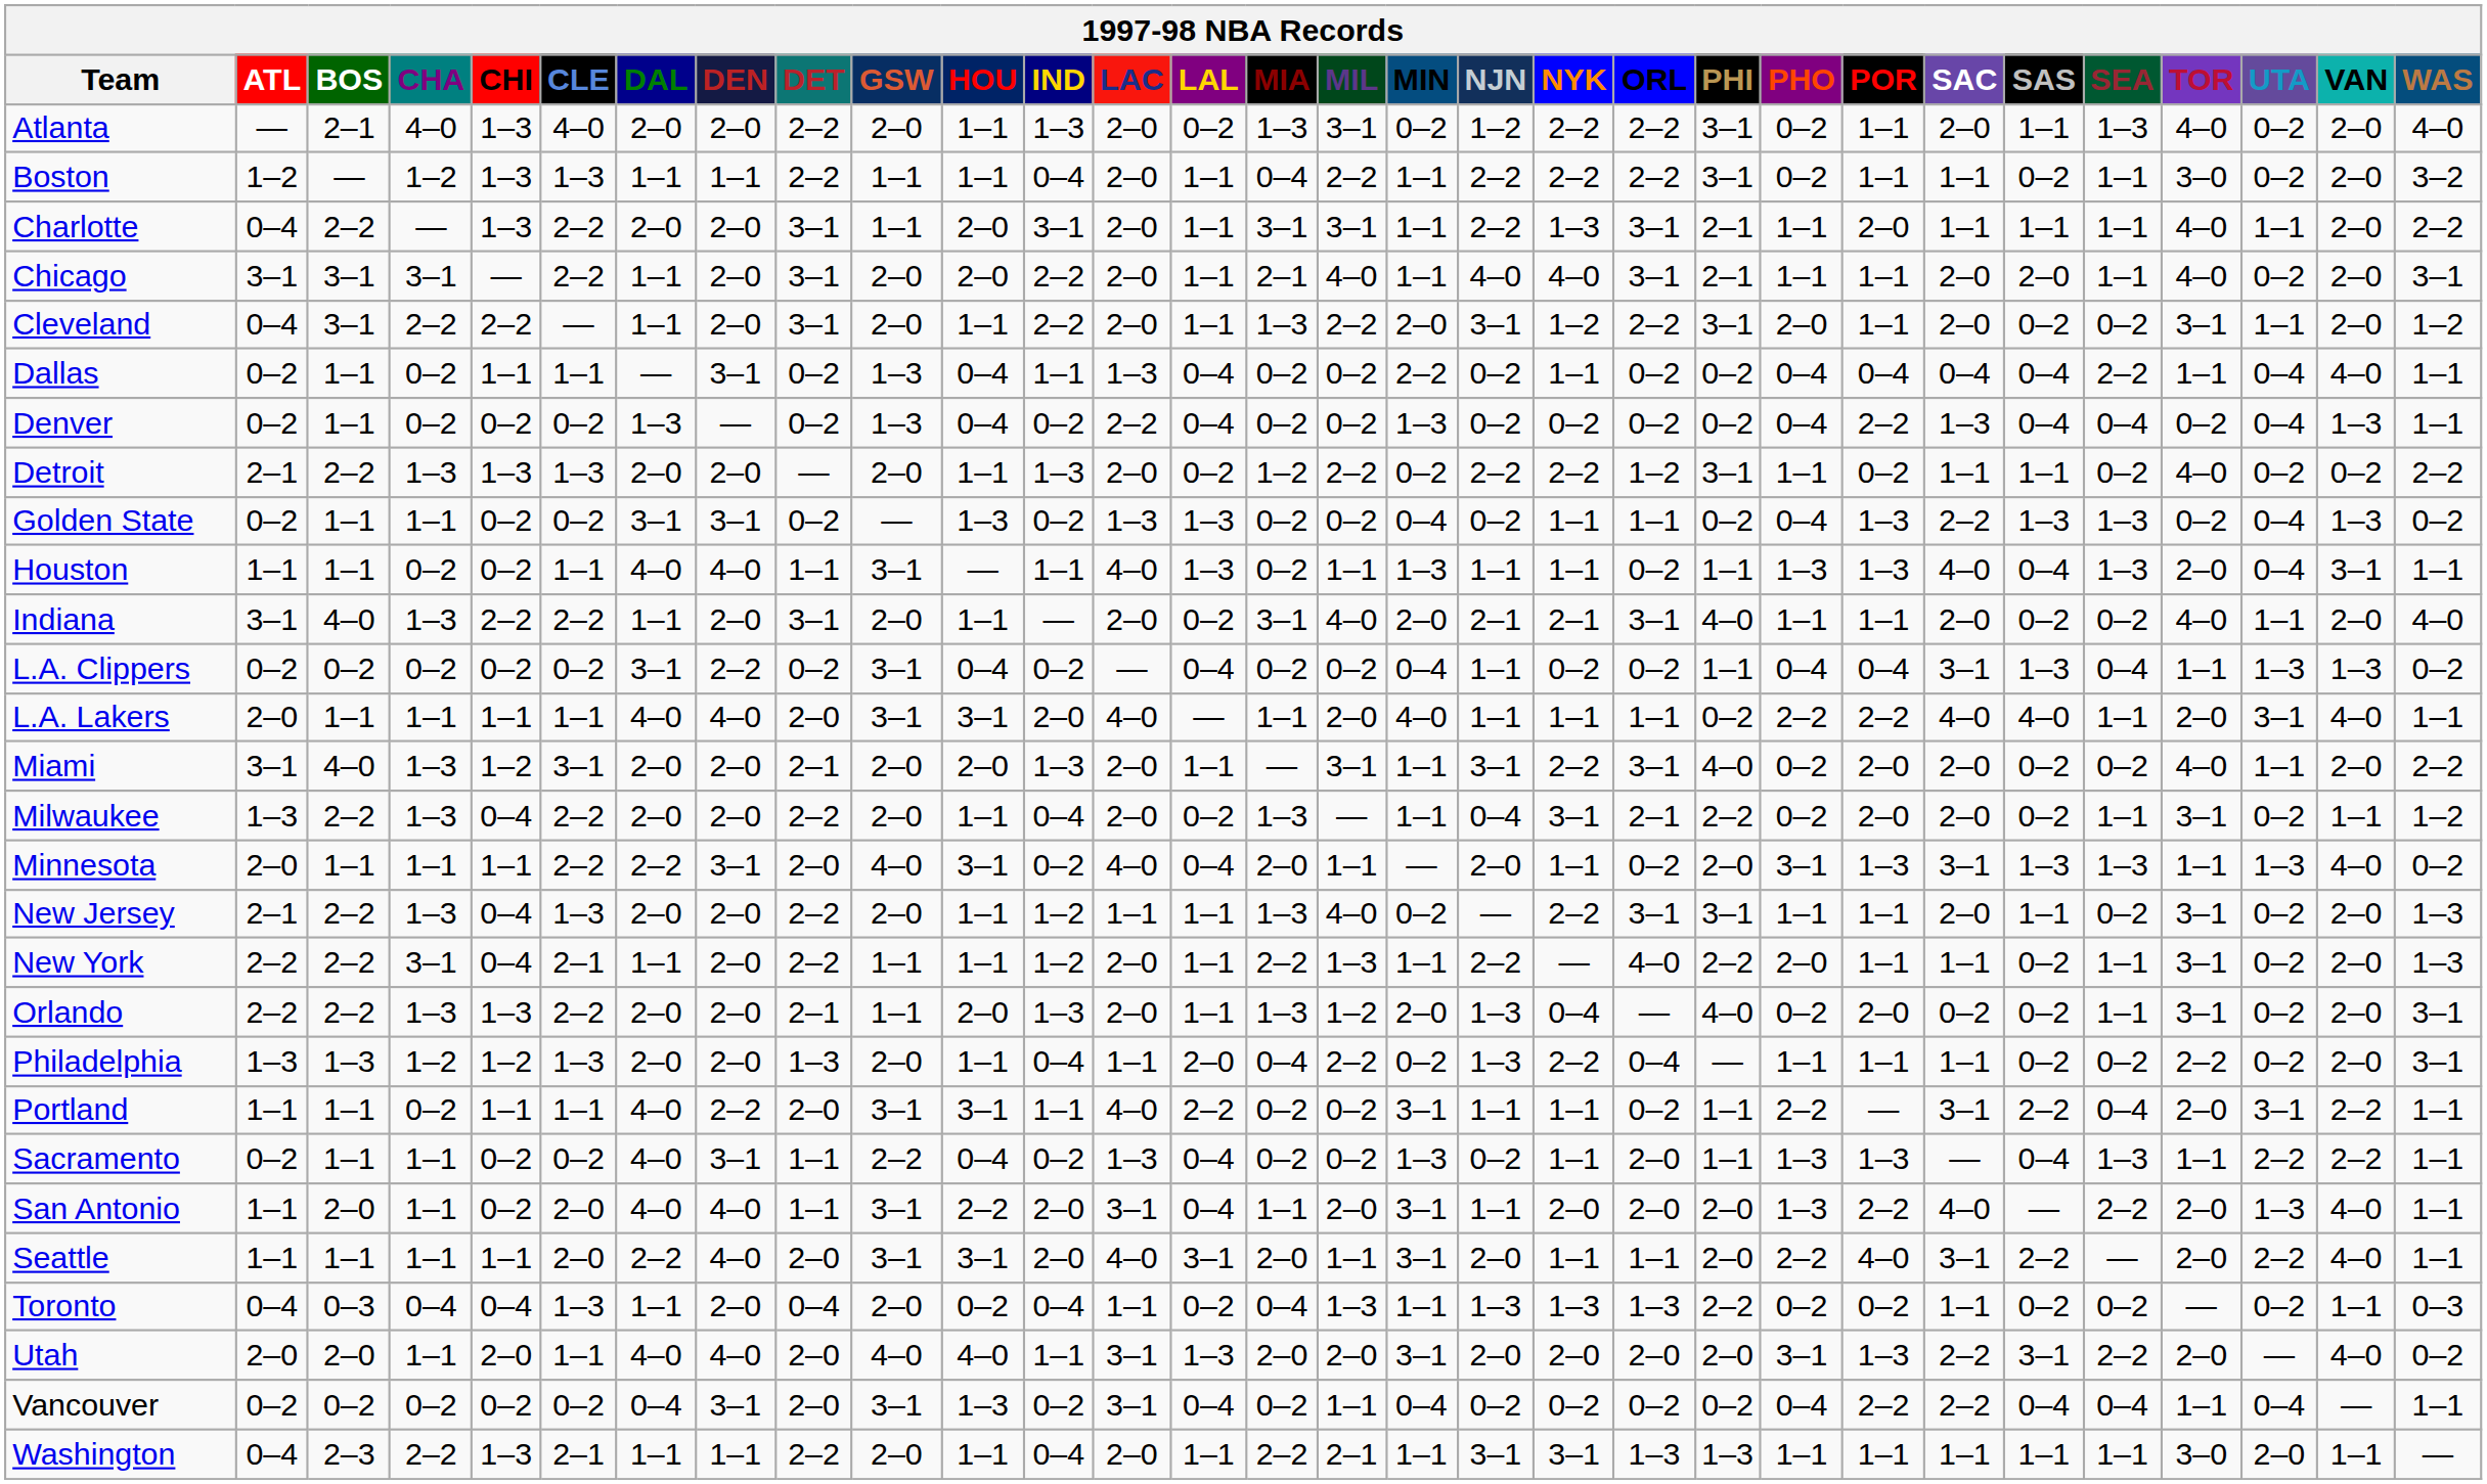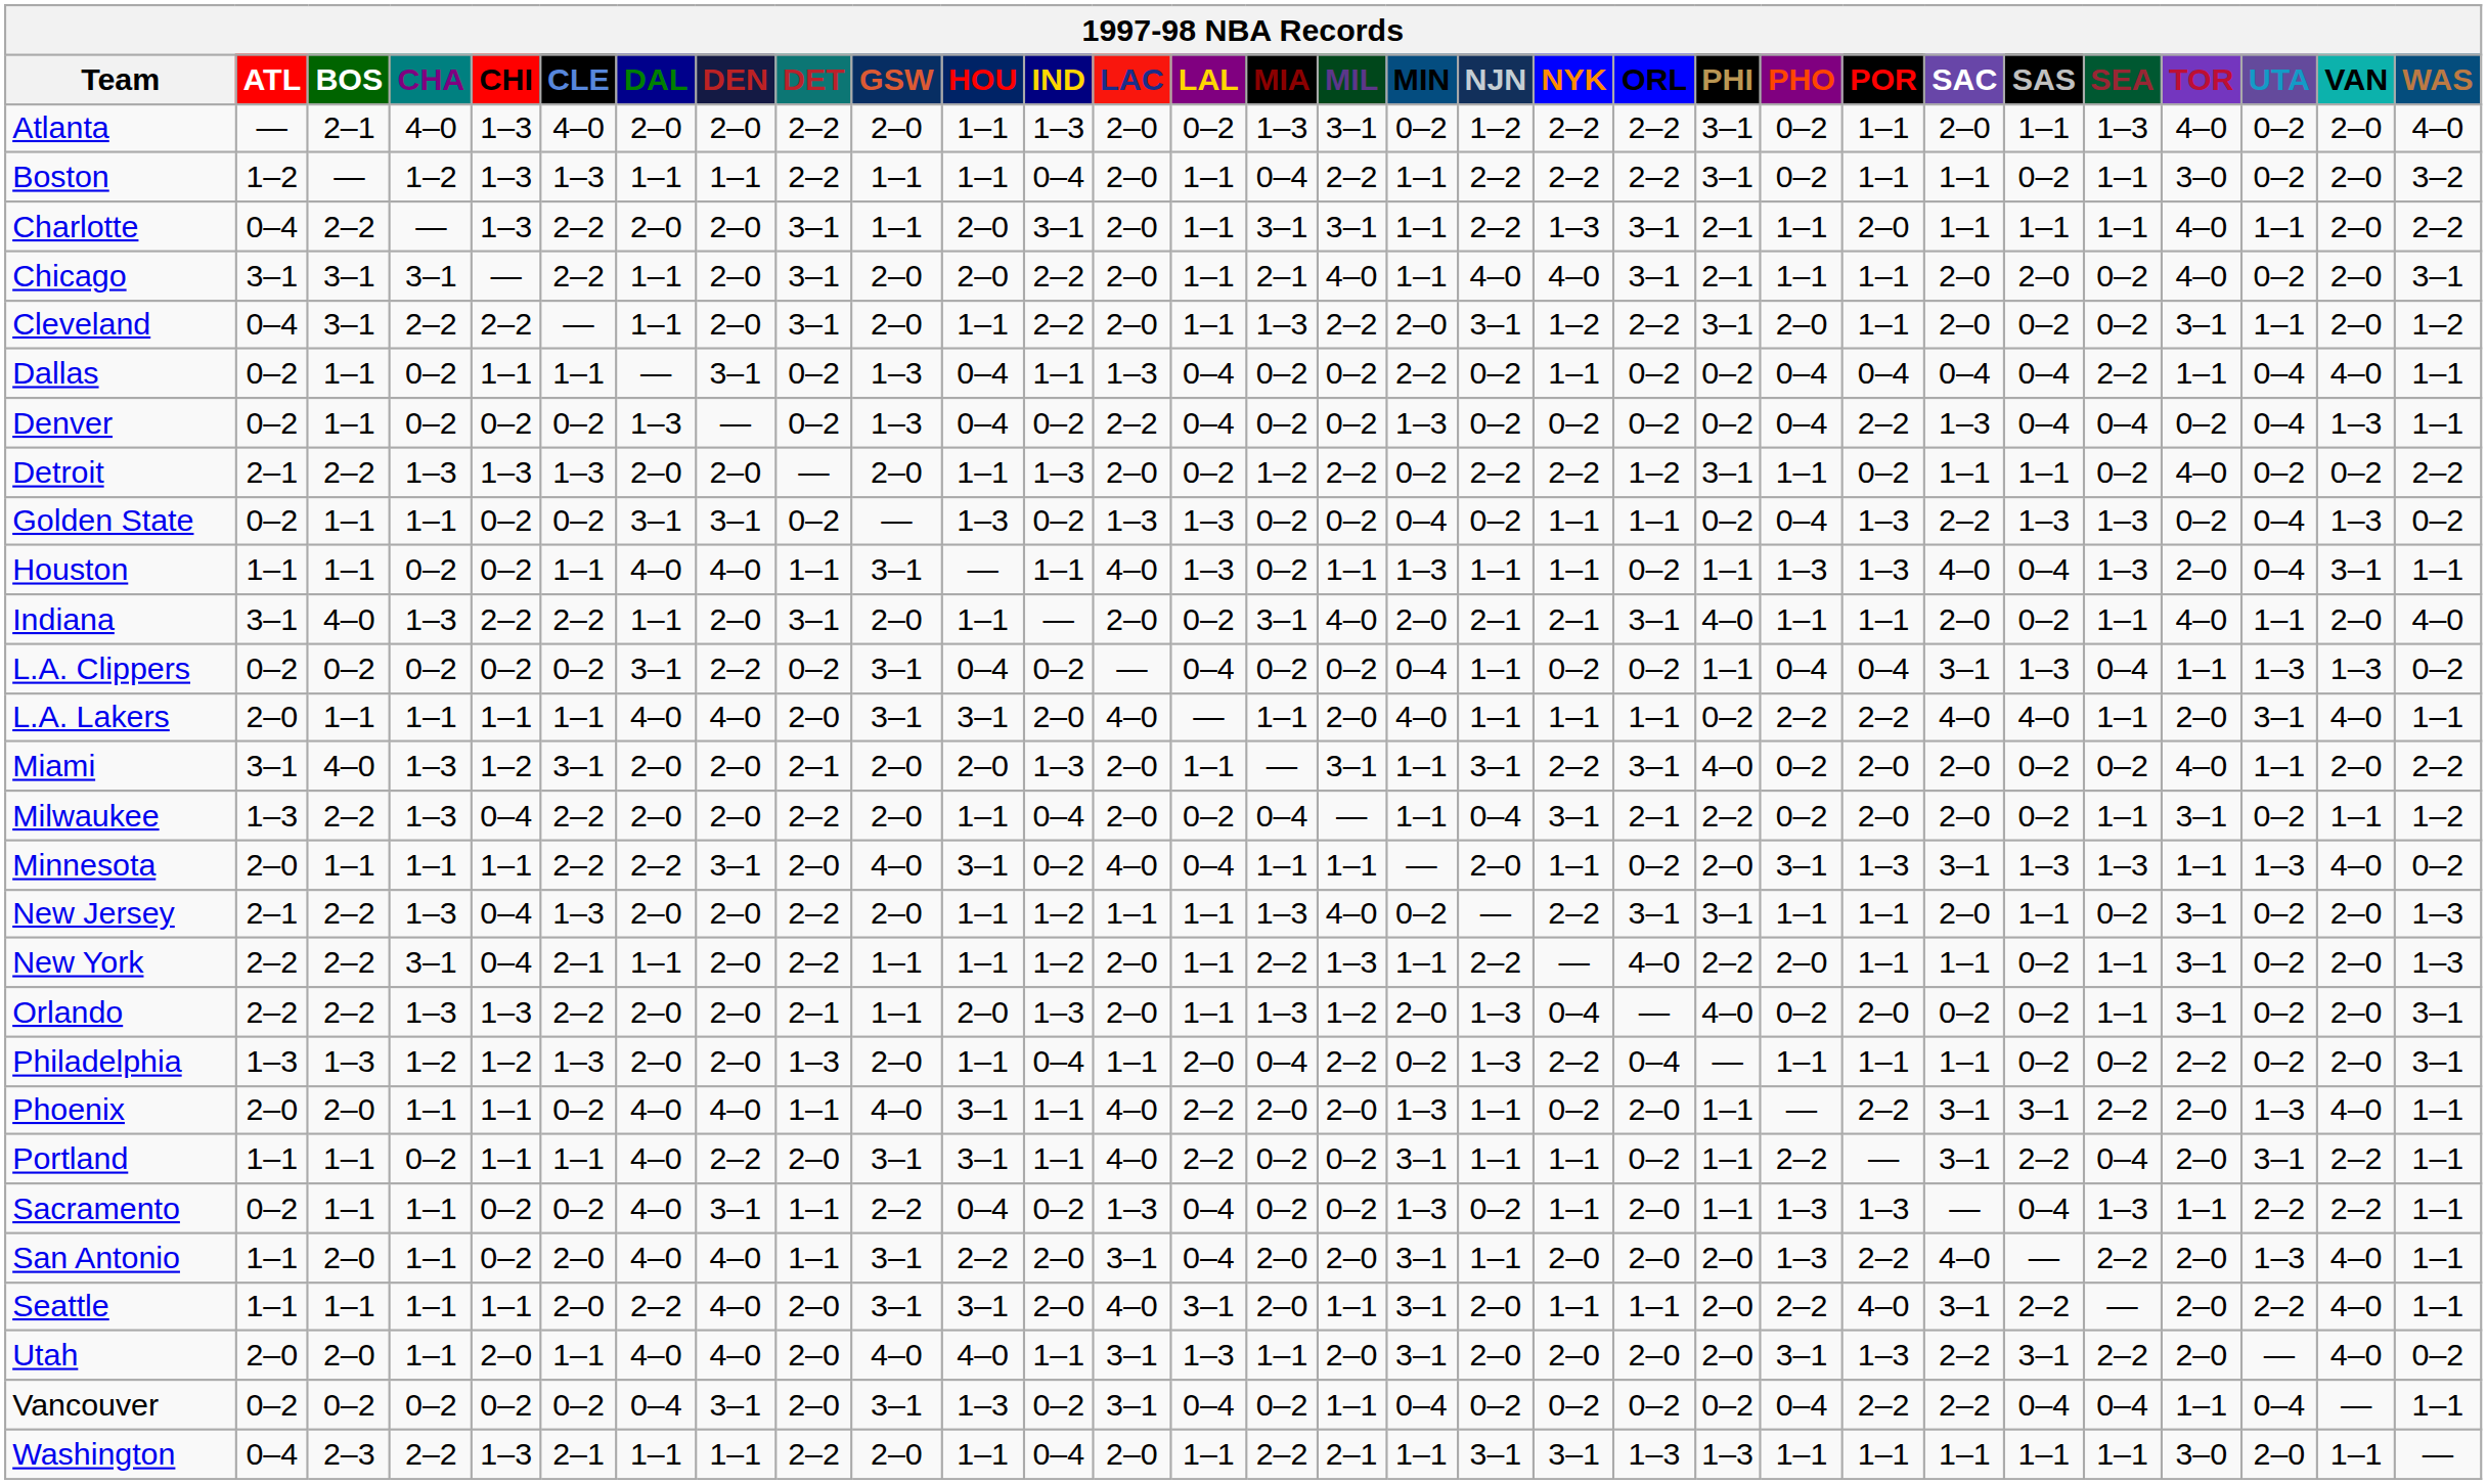Chicago | SEA: 1–1 -> 0–2
Indiana | SEA: 0–2 -> 1–1
Milwaukee | MIA: 1–3 -> 0–4
Minnesota | MIA: 2–0 -> 1–1
+ row: Phoenix | 2–0 | 2–0 | 1–1 | 1–1 | 0–2 | 4–0 | 4–0 | 1–1 | 4–0 | 3–1 | 1–1 | 4–0 | 2–2 | 2–0 | 2–0 | 1–3 | 1–1 | 0–2 | 2–0 | 1–1 | — | 2–2 | 3–1 | 3–1 | 2–2 | 2–0 | 1–3 | 4–0 | 1–1
San Antonio | MIA: 1–1 -> 2–0
- row: Toronto | 0–4 | 0–3 | 0–4 | 0–4 | 1–3 | 1–1 | 2–0 | 0–4 | 2–0 | 0–2 | 0–4 | 1–1 | 0–2 | 0–4 | 1–3 | 1–1 | 1–3 | 1–3 | 1–3 | 2–2 | 0–2 | 0–2 | 1–1 | 0–2 | 0–2 | — | 0–2 | 1–1 | 0–3
Utah | MIA: 2–0 -> 1–1
